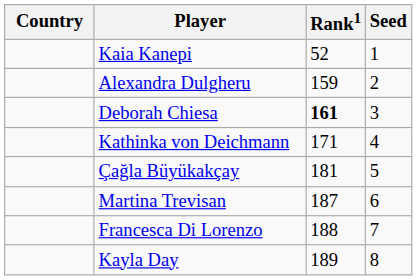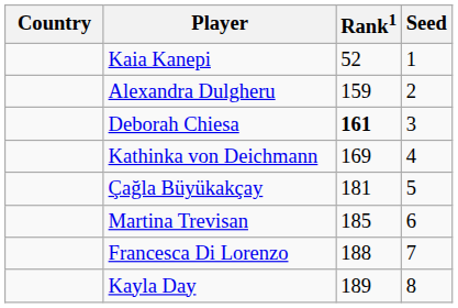Kathinka von Deichmann | Rank1: 171 -> 169
Martina Trevisan | Rank1: 187 -> 185
